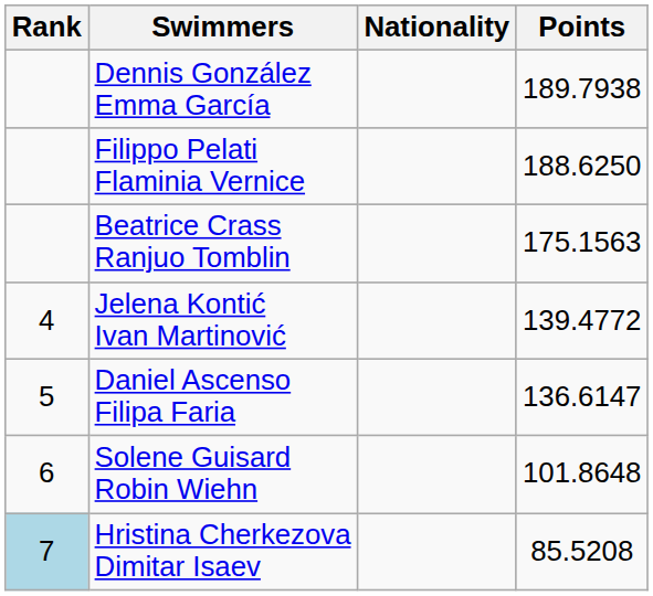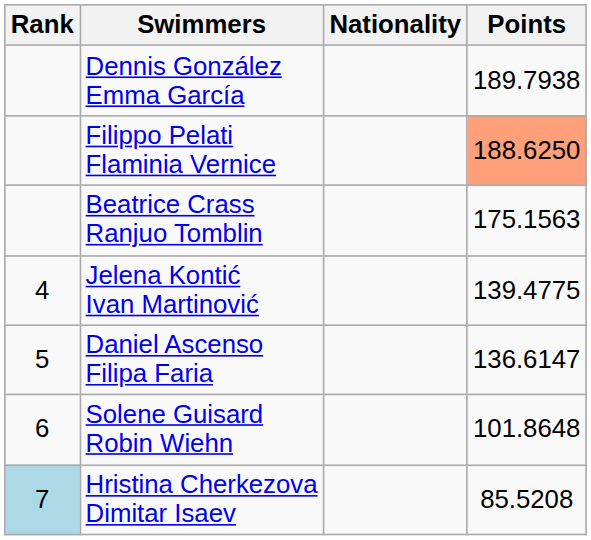Filippo Pelati Flaminia Vernice | Points: no background -> lightsalmon background
Jelena Kontić Ivan Martinović | Points: 139.4772 -> 139.4775
